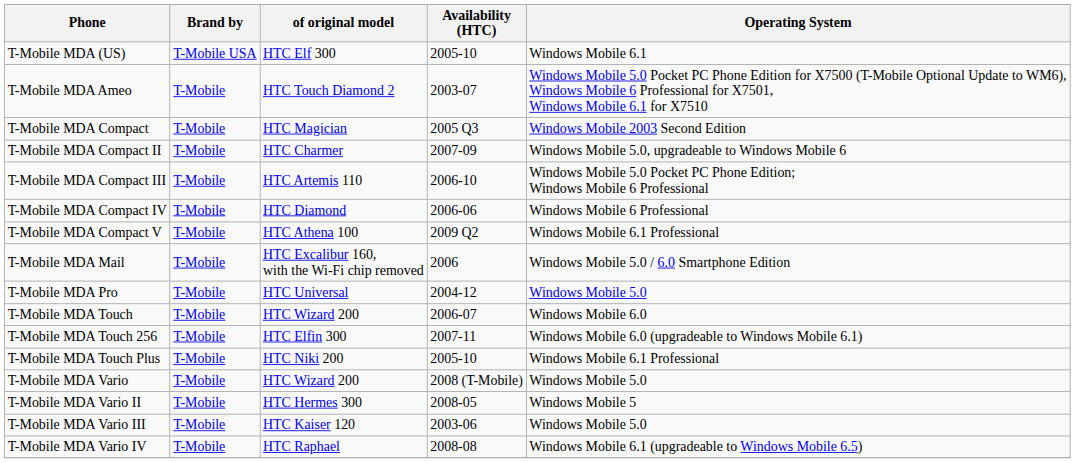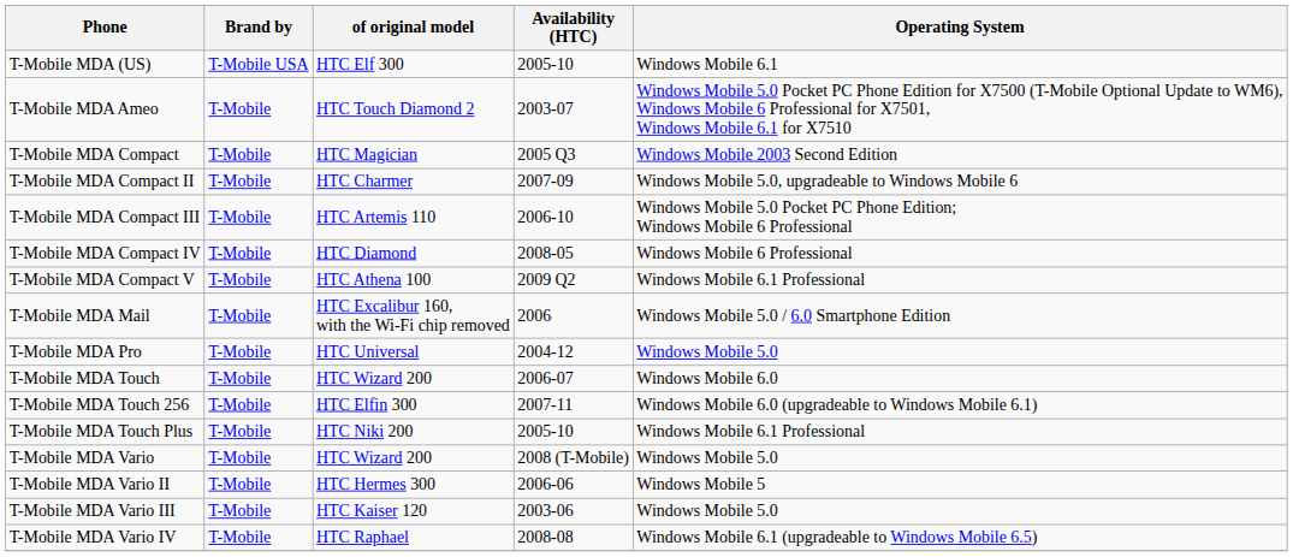T-Mobile MDA Compact IV | Availability (HTC): 2006-06 -> 2008-05
T-Mobile MDA Vario II | Availability (HTC): 2008-05 -> 2006-06
